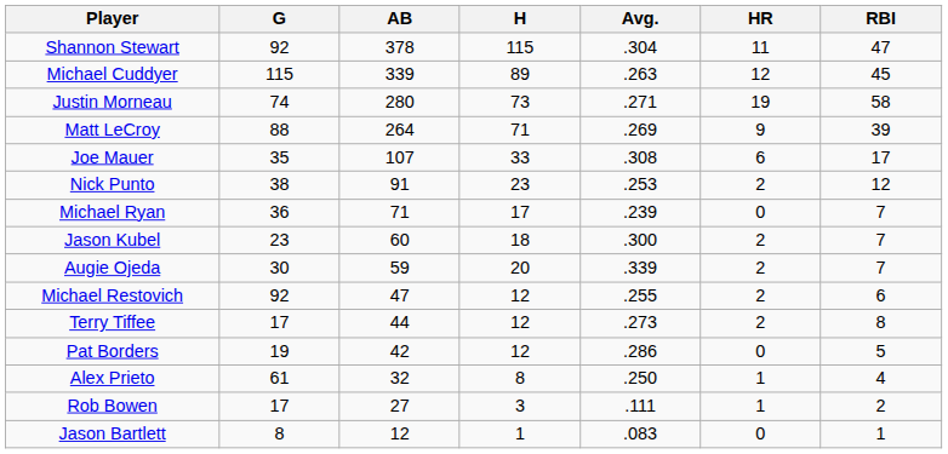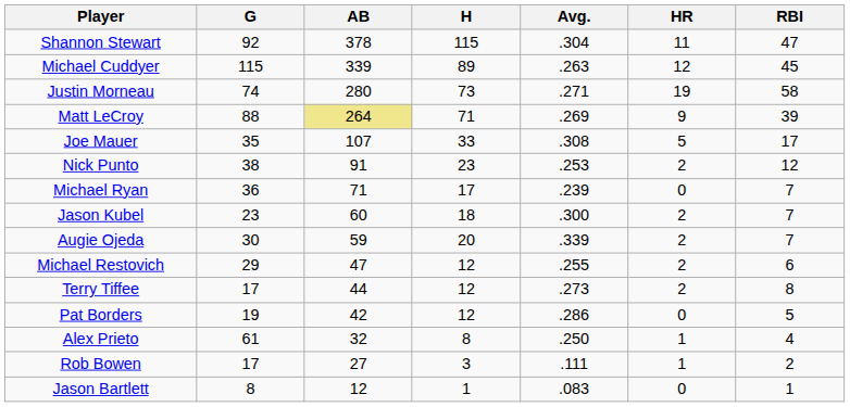Matt LeCroy | AB: no background -> khaki background
Joe Mauer | HR: 6 -> 5
Michael Restovich | G: 92 -> 29
